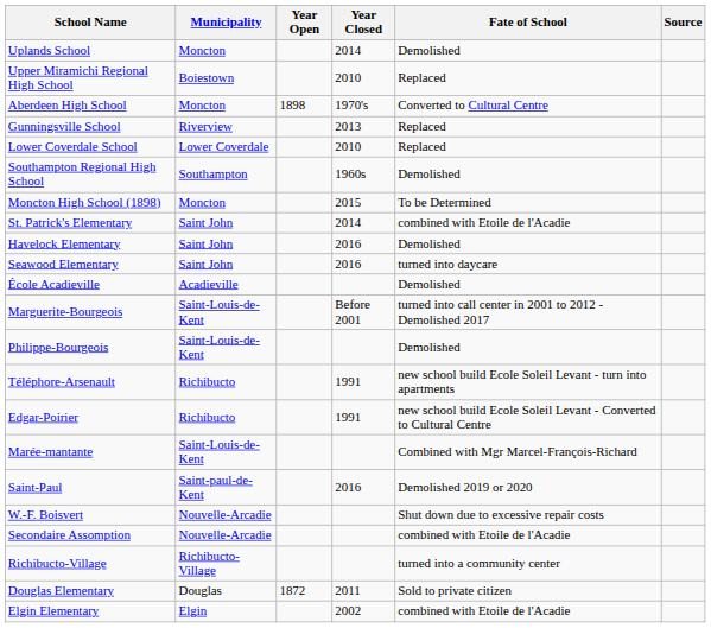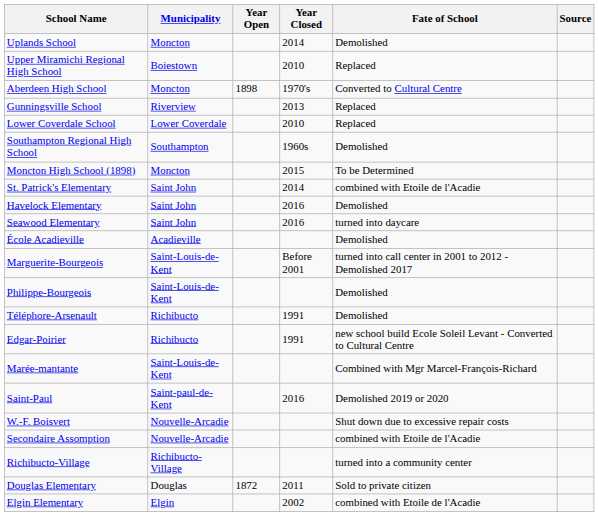Téléphore-Arsenault | Fate of School: new school build Ecole Soleil Levant - turn into apartments -> Demolished
